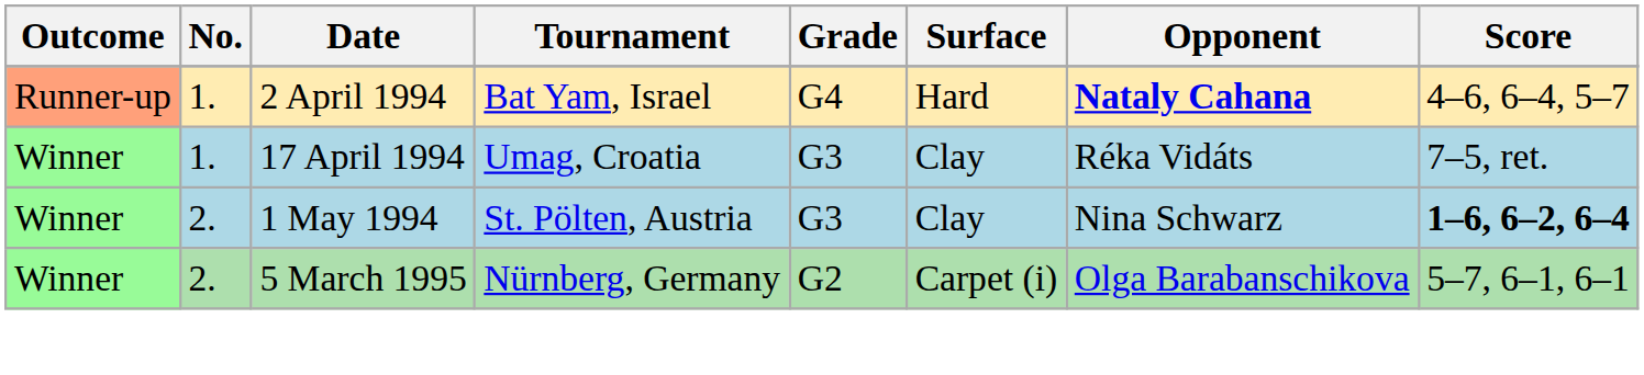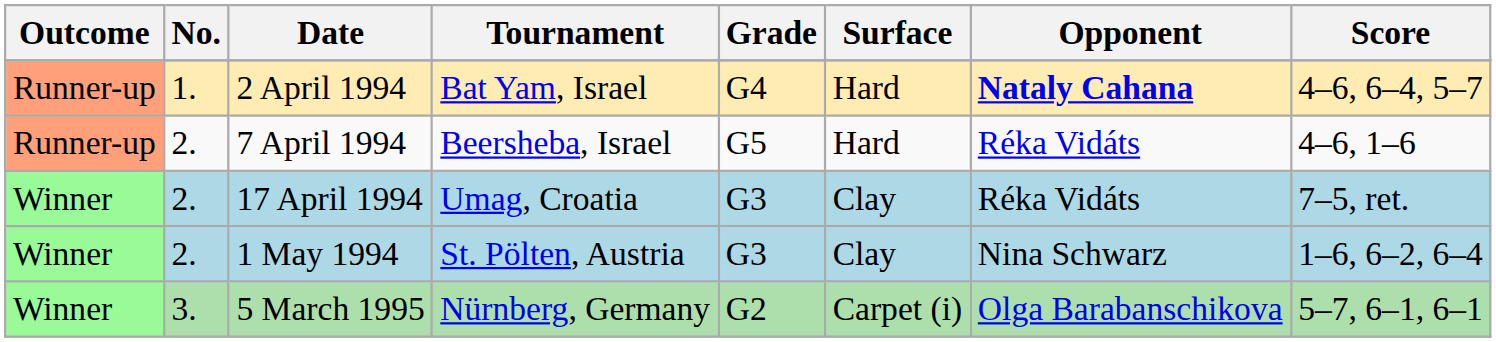+ row: Runner-up | 2. | 7 April 1994 | Beersheba, Israel | G5 | Hard | Réka Vidáts | 4–6, 1–6
17 April 1994 | No.: 1. -> 2.
1 May 1994 | Score: bold -> normal
5 March 1995 | No.: 2. -> 3.
